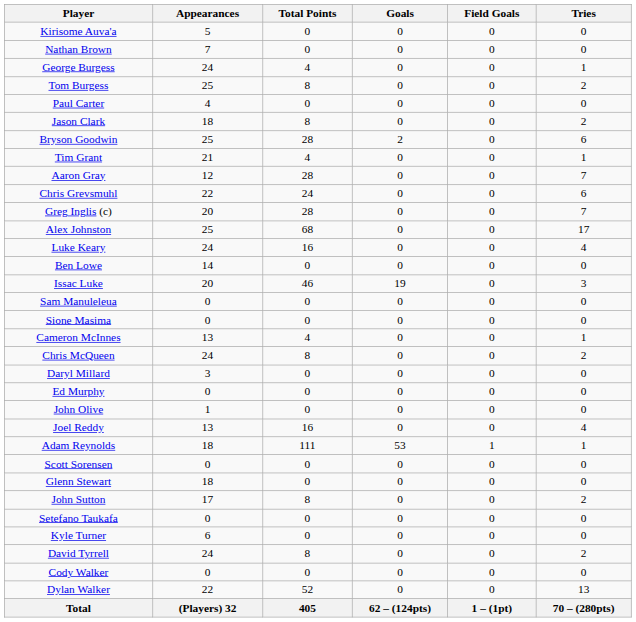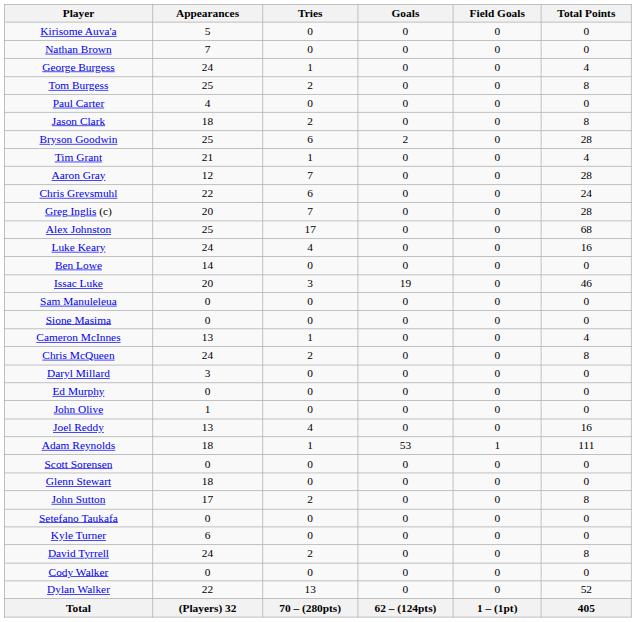columns swapped: Tries <-> Total Points
